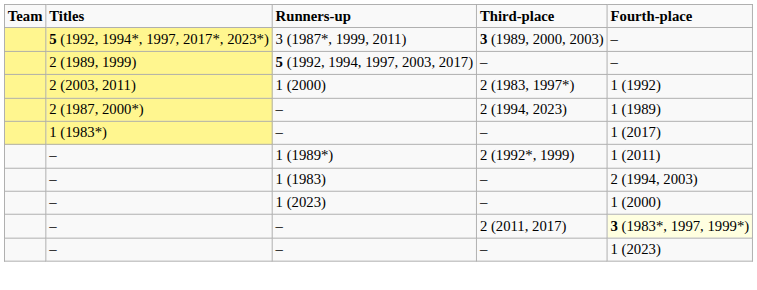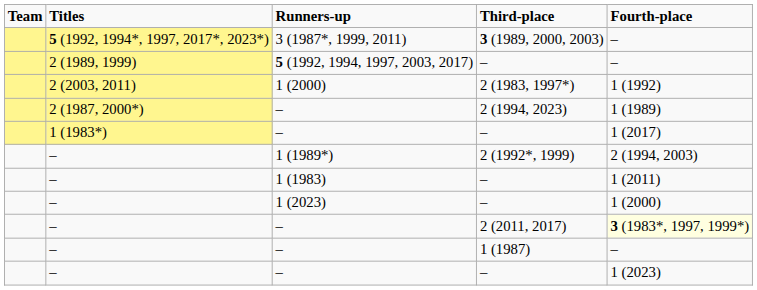1 (1989*) | Fourth-place: 1 (2011) -> 2 (1994, 2003)
1 (1983) | Fourth-place: 2 (1994, 2003) -> 1 (2011)
+ row: – | – | 1 (1987) | –
